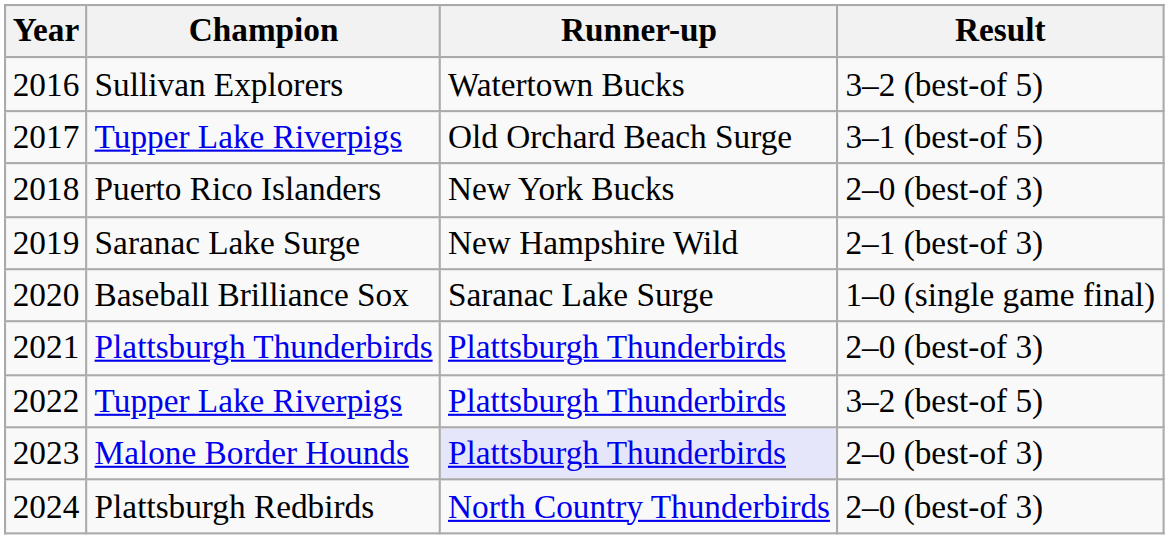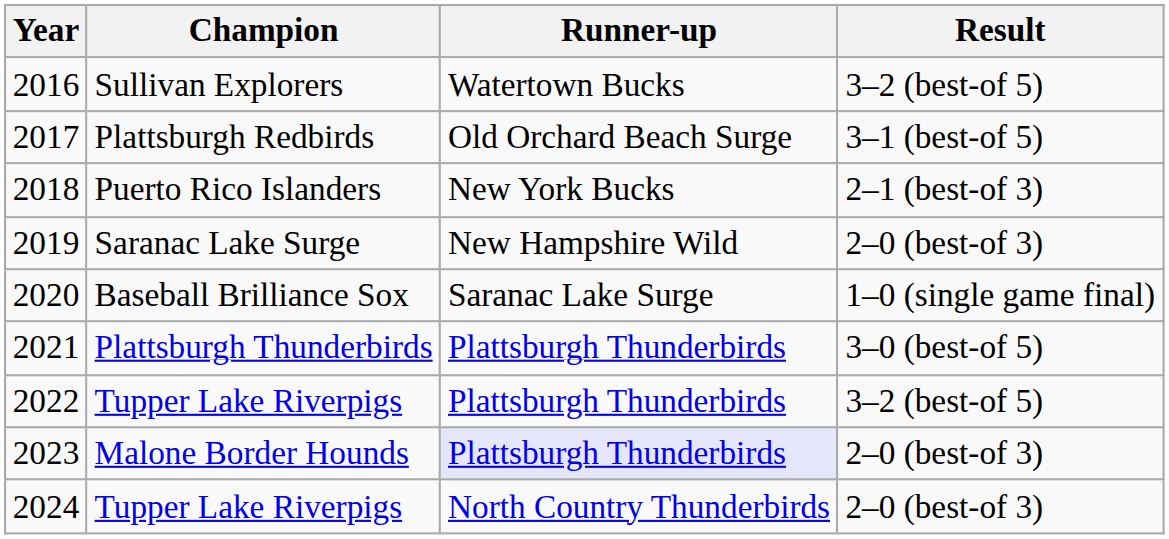2017 | Champion: Tupper Lake Riverpigs -> Plattsburgh Redbirds
2018 | Result: 2–0 (best-of 3) -> 2–1 (best-of 3)
2019 | Result: 2–1 (best-of 3) -> 2–0 (best-of 3)
2021 | Result: 2–0 (best-of 3) -> 3–0 (best-of 5)
2024 | Champion: Plattsburgh Redbirds -> Tupper Lake Riverpigs
